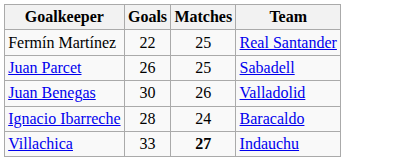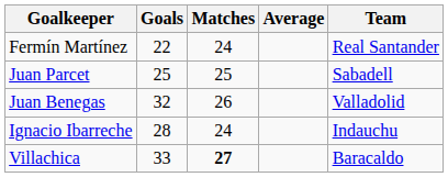+ column: Average
Fermín Martínez | Matches: 25 -> 24
Juan Parcet | Goals: 26 -> 25
Juan Benegas | Goals: 30 -> 32
Ignacio Ibarreche | Team: Baracaldo -> Indauchu
Villachica | Team: Indauchu -> Baracaldo
